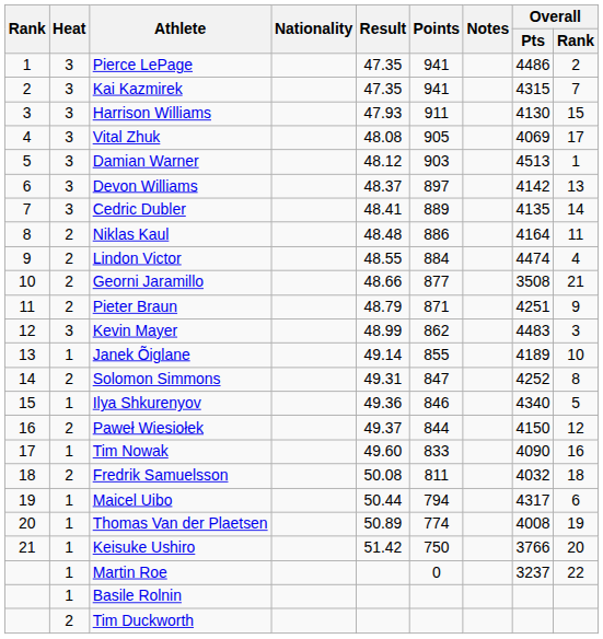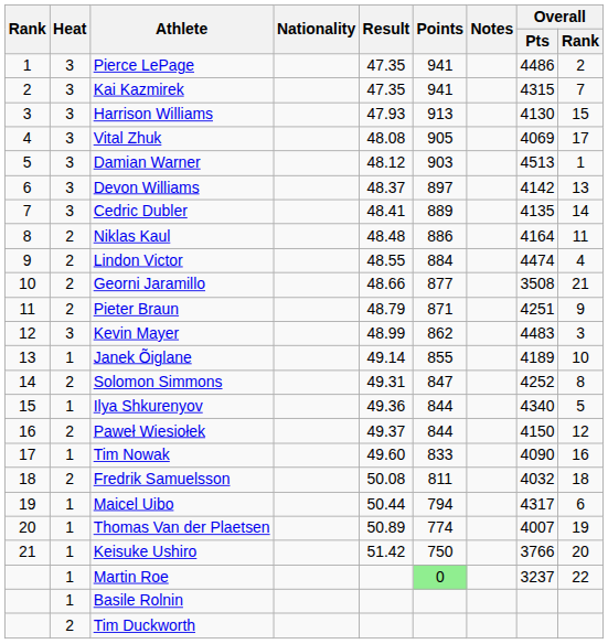Harrison Williams | Points: 911 -> 913
Ilya Shkurenyov | Points: 846 -> 844
Thomas Van der Plaetsen | Overall / Pts: 4008 -> 4007
Martin Roe | Points: no background -> lightgreen background
